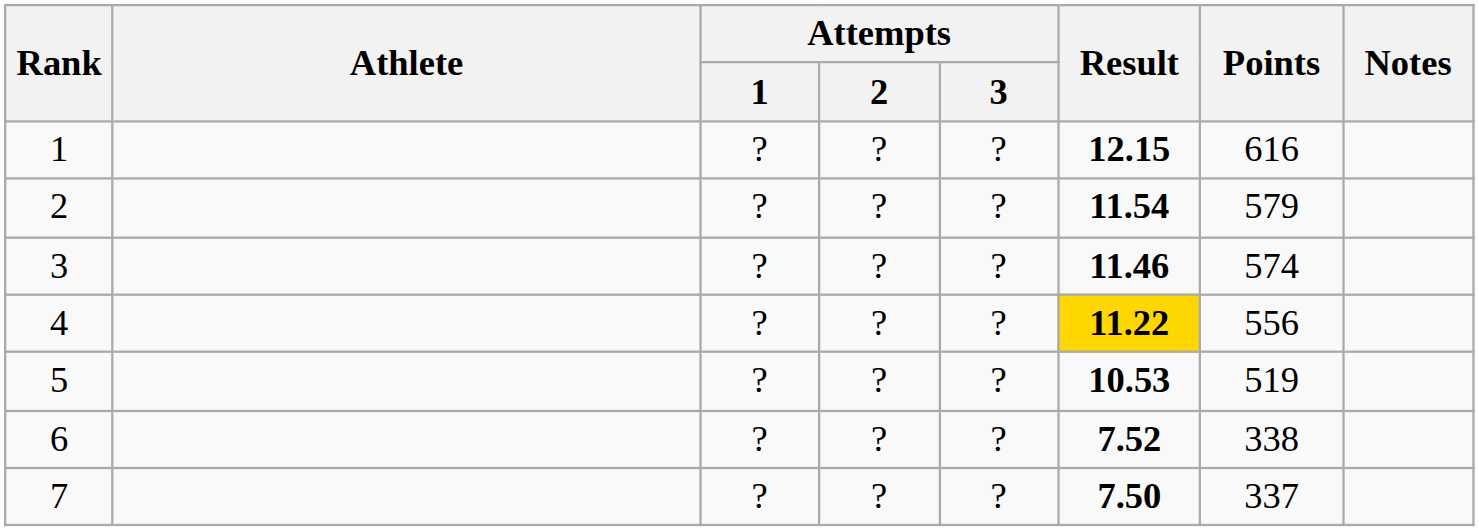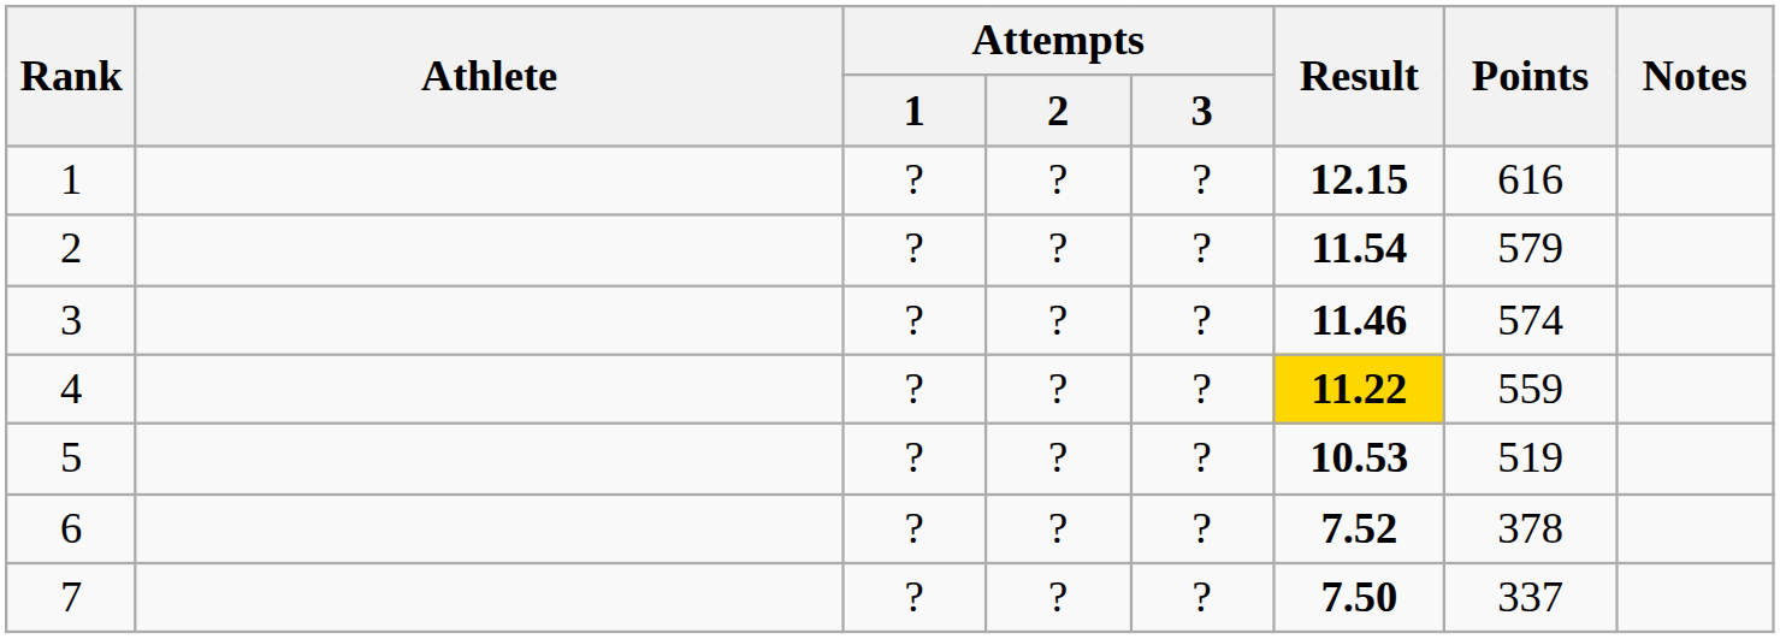4 | Points: 556 -> 559
6 | Points: 338 -> 378
